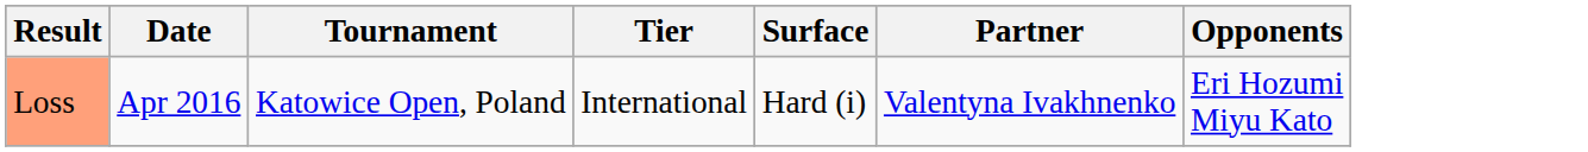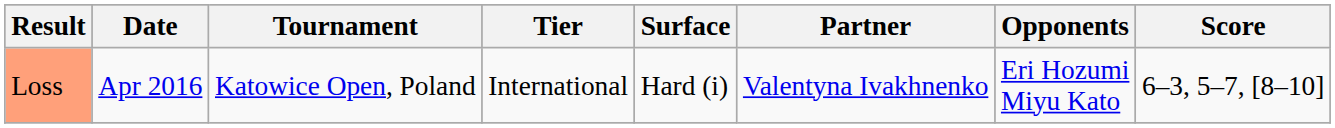+ column: Score | 6–3, 5–7, [8–10]
